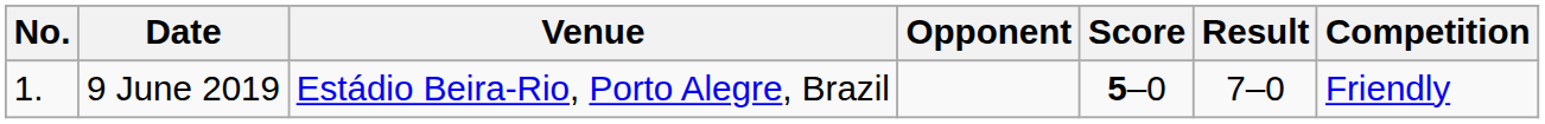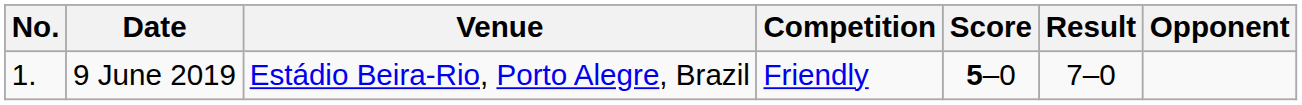columns swapped: Opponent <-> Competition
